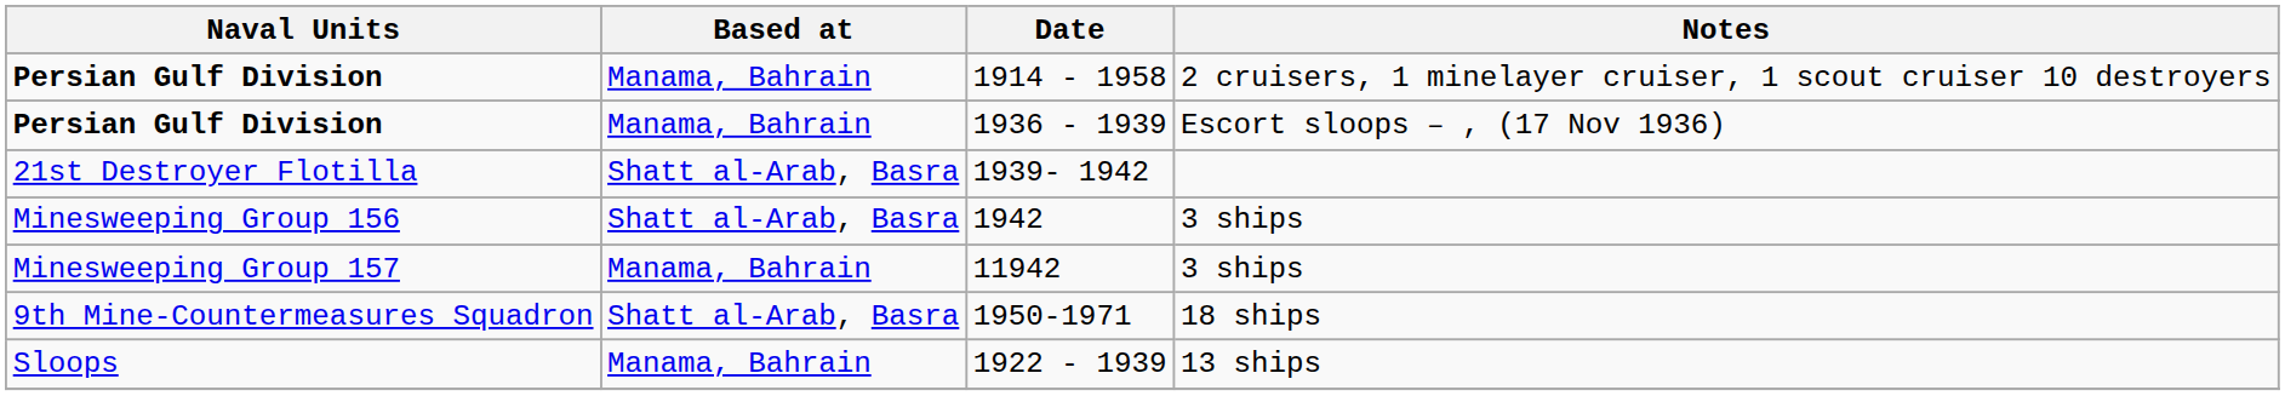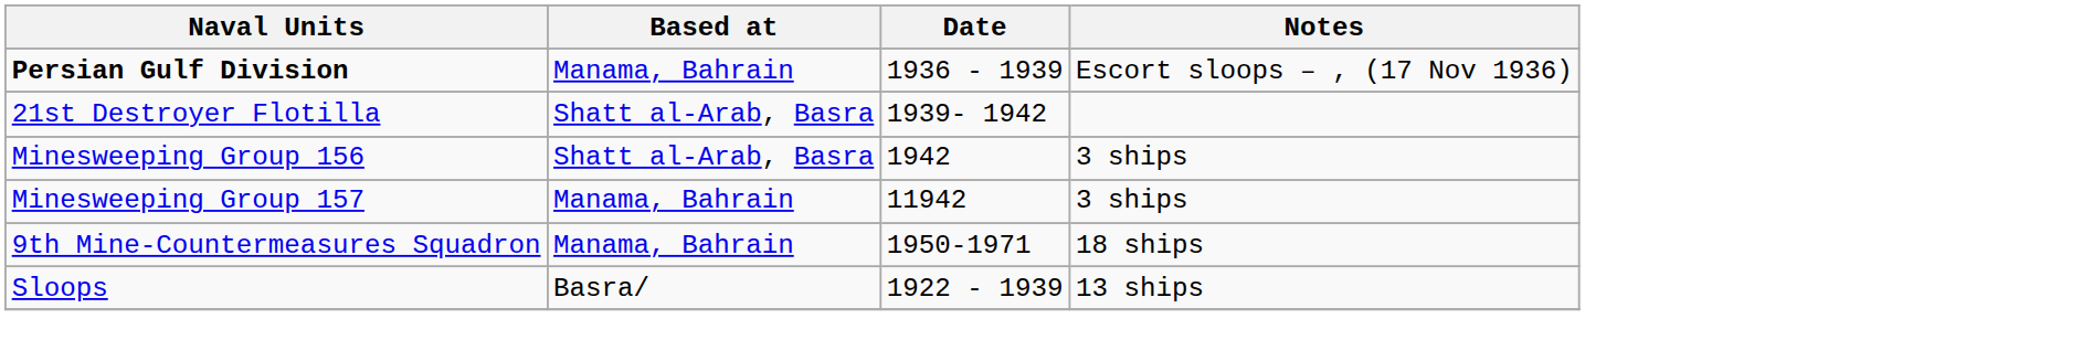- row: Persian Gulf Division | Manama, Bahrain | 1914 - 1958 | 2 cruisers, 1 minelayer cruiser, 1 scout cruiser 10 destroyers
1950-1971 | Based at: Shatt al-Arab, Basra -> Manama, Bahrain
1922 - 1939 | Based at: Manama, Bahrain -> Basra/
